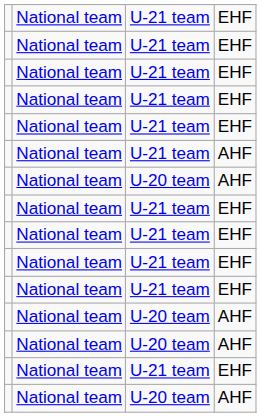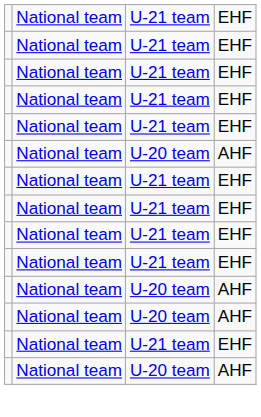- row: National team | U-21 team | AHF
